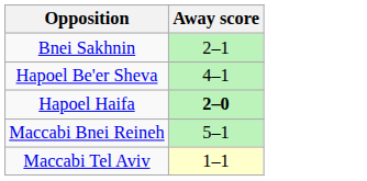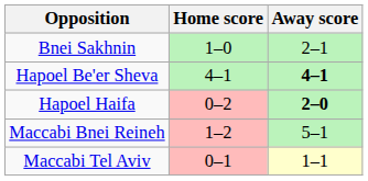+ column: Home score | 1–0 | 4–1 | 0–2 | 1–2 | 0–1
Hapoel Be'er Sheva | Away score: normal -> bold
